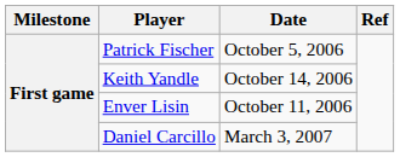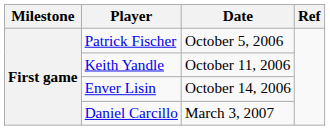Keith Yandle | Date: October 14, 2006 -> October 11, 2006
Enver Lisin | Date: October 11, 2006 -> October 14, 2006
